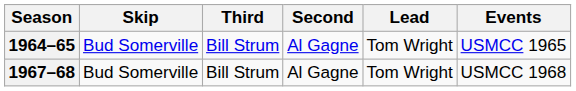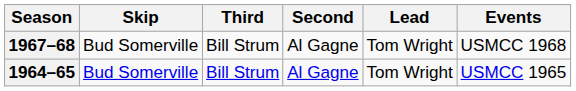rows swapped: 1964–65 <-> 1967–68
